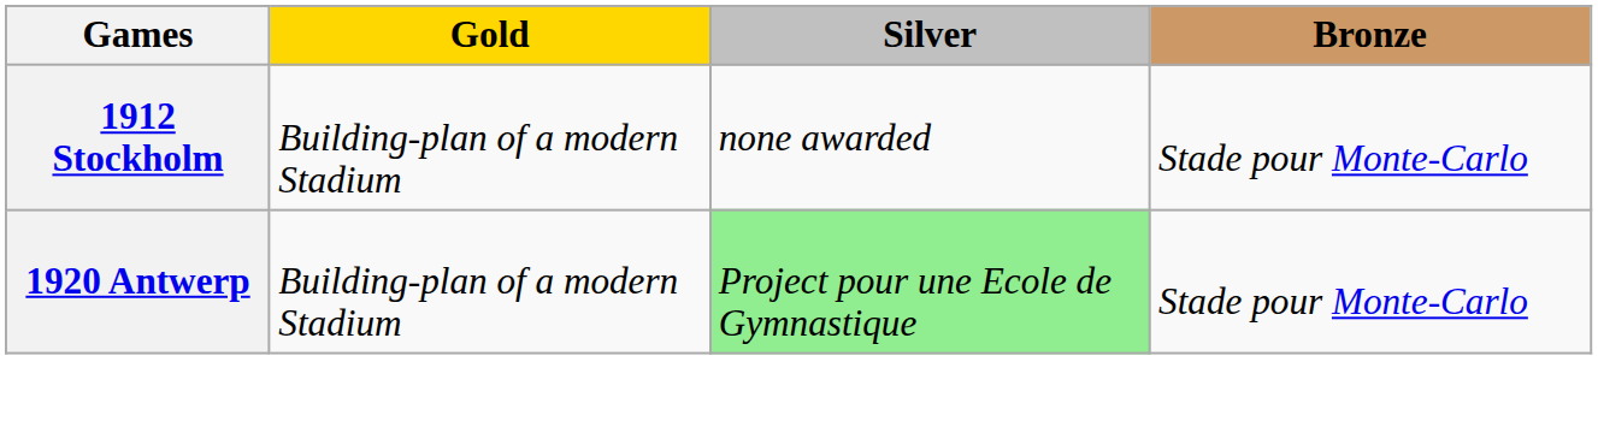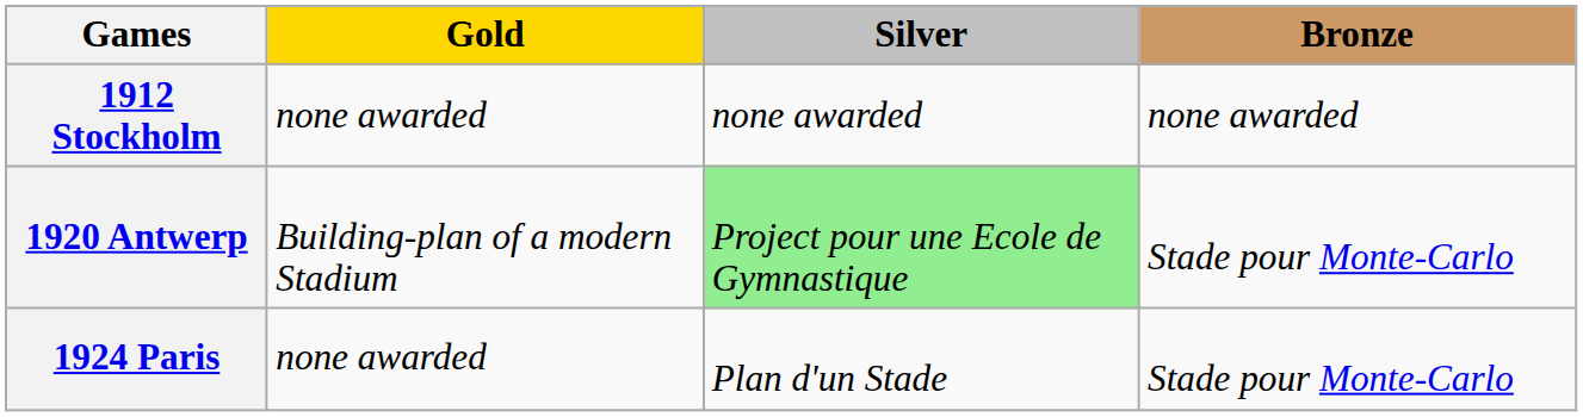1912 Stockholm | Gold: Building-plan of a modern Stadium -> none awarded
1912 Stockholm | Bronze: Stade pour Monte-Carlo -> none awarded
+ row: 1924 Paris | none awarded | Plan d'un Stade | Stade pour Monte-Carlo
